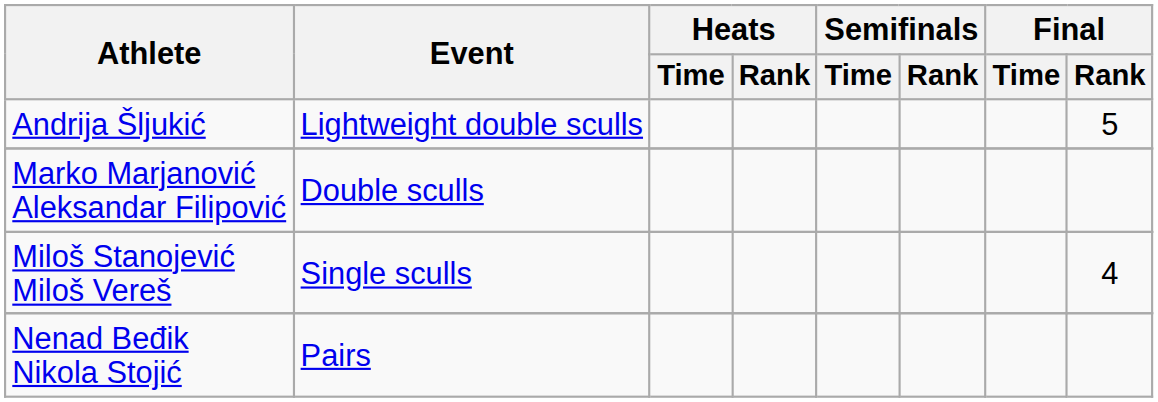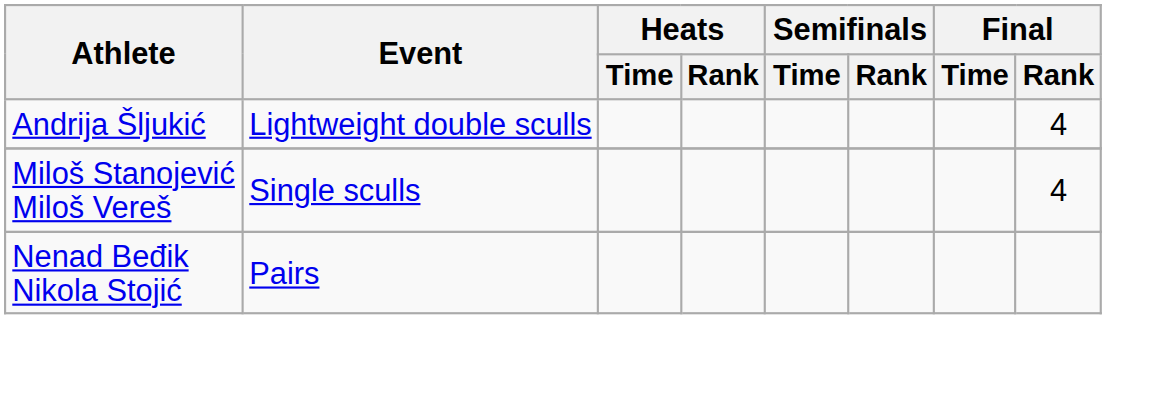Andrija Šljukić | Final / Rank: 5 -> 4
- row: Marko Marjanović Aleksandar Filipović | Double sculls
